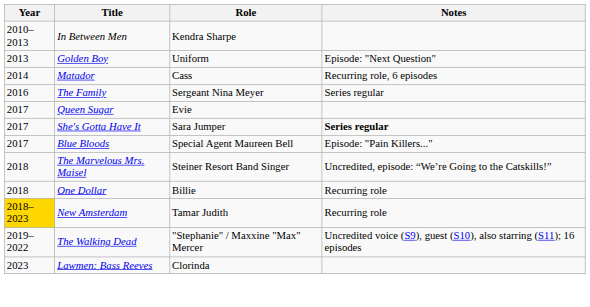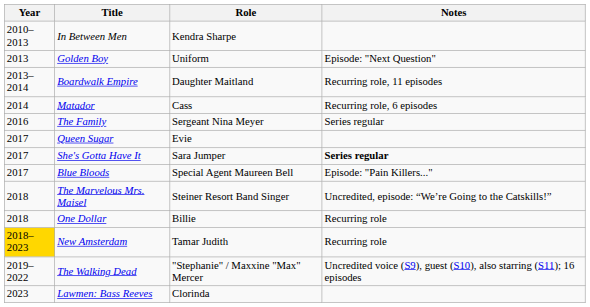+ row: 2013–2014 | Boardwalk Empire | Daughter Maitland | Recurring role, 11 episodes
